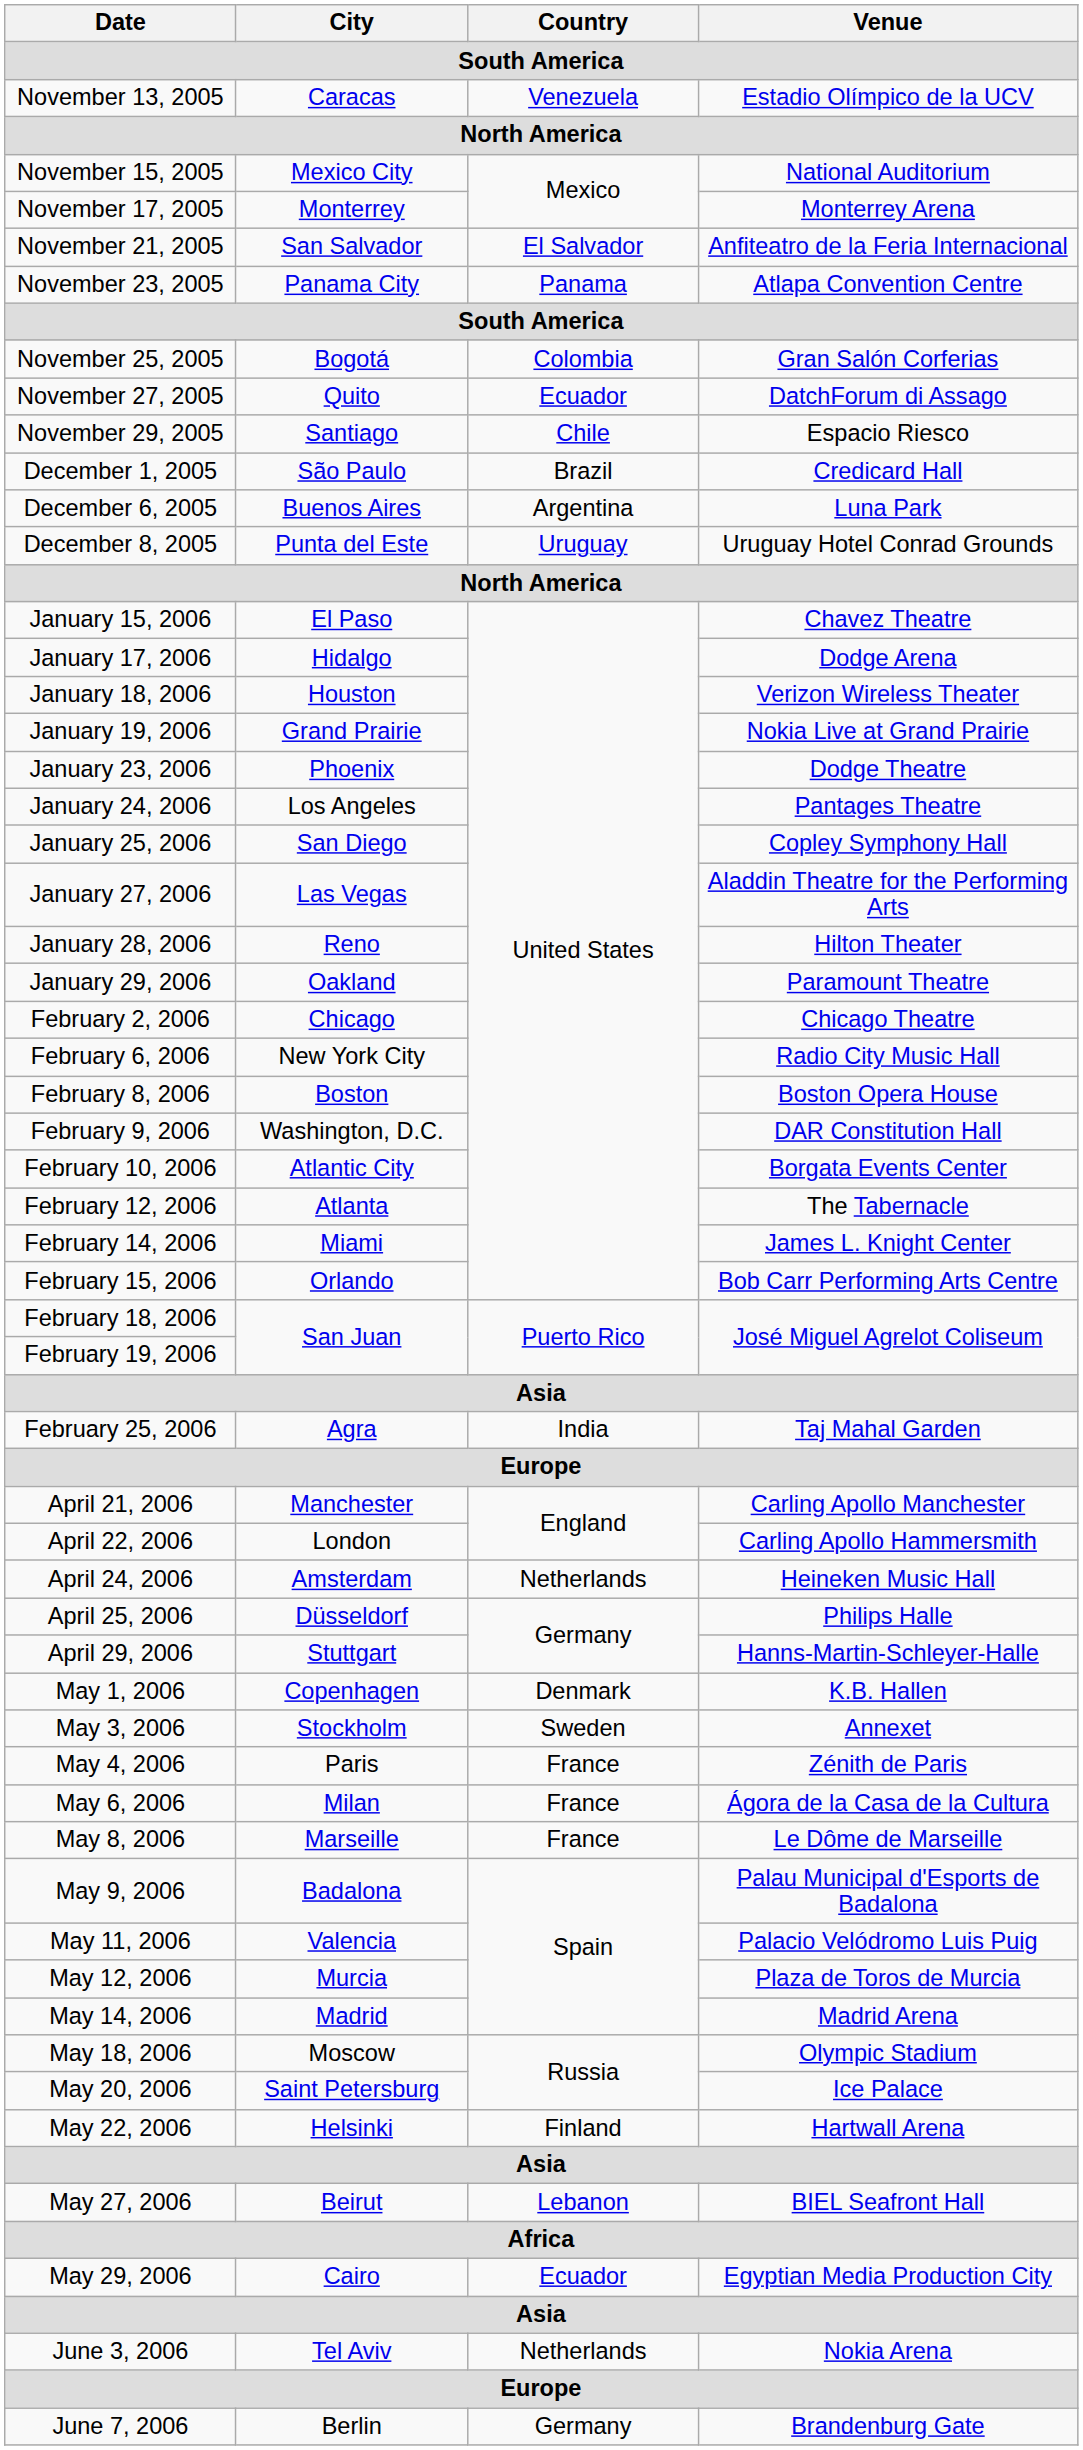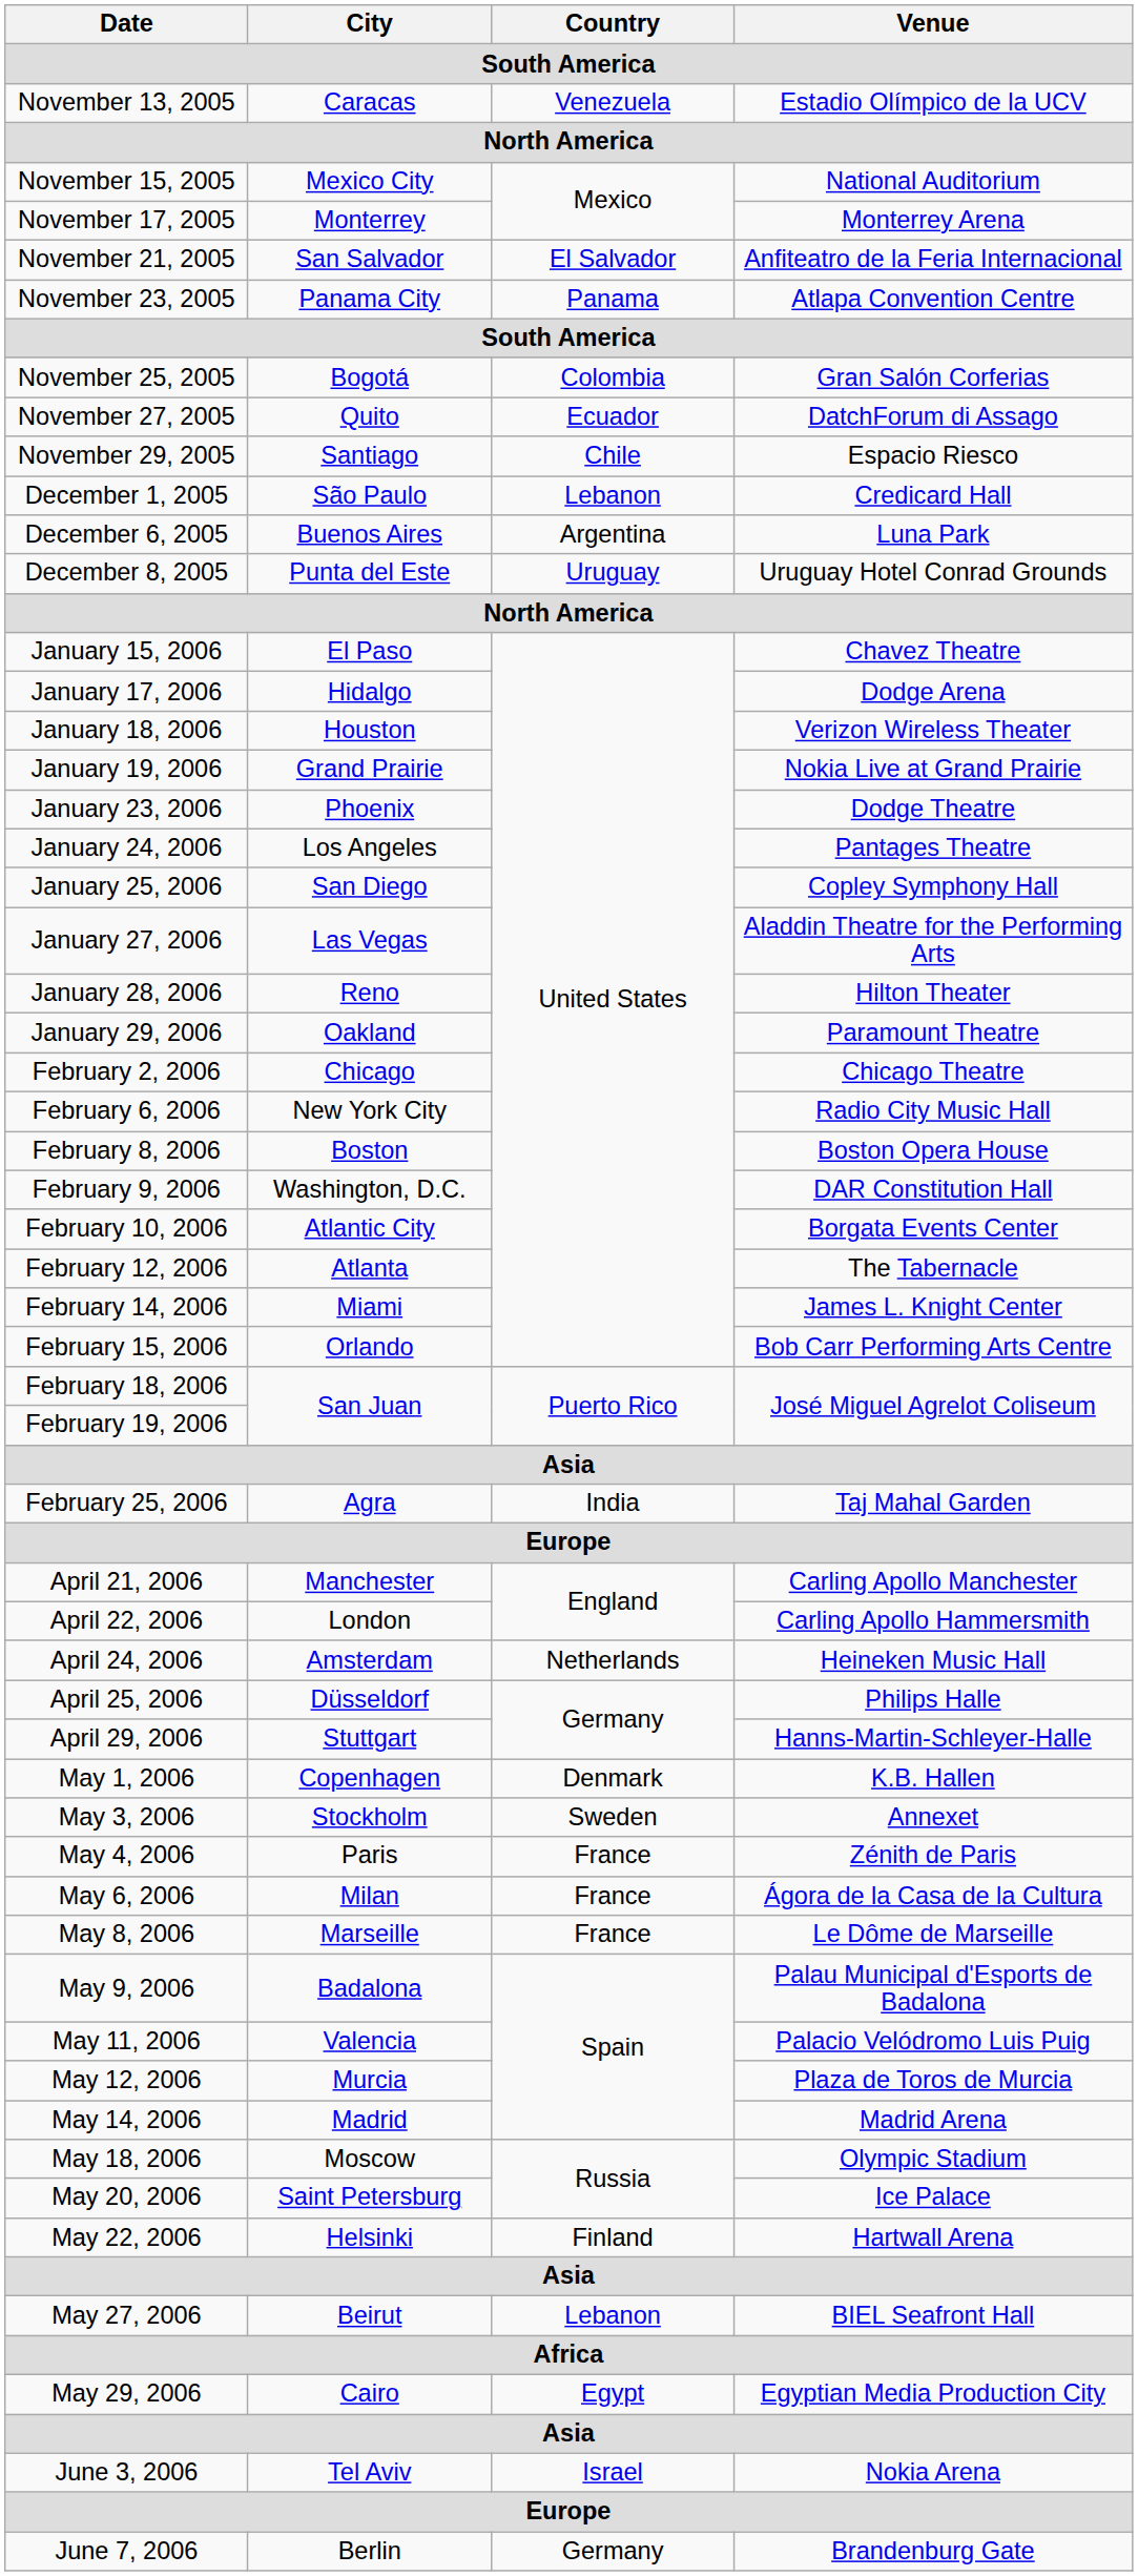December 1, 2005 | Country: Brazil -> Lebanon
May 29, 2006 | Country: Ecuador -> Egypt
June 3, 2006 | Country: Netherlands -> Israel
